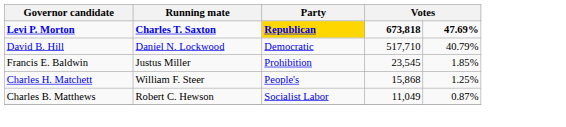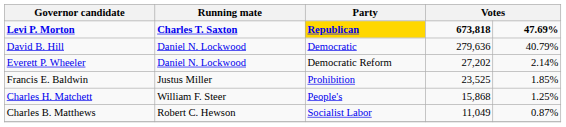David B. Hill | column 4: 517,710 -> 279,636
+ row: Everett P. Wheeler | Daniel N. Lockwood | Democratic Reform | 27,202 | 2.14%
Francis E. Baldwin | column 4: 23,545 -> 23,525
